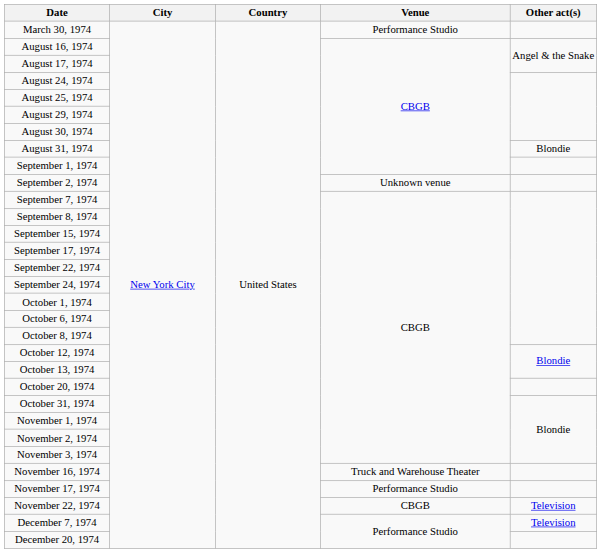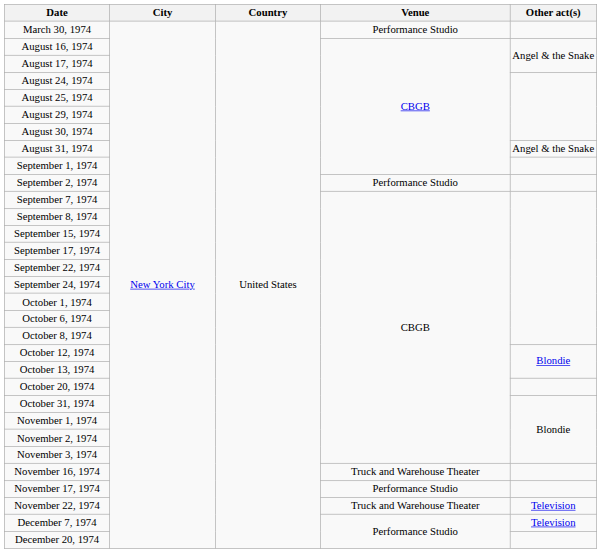August 31, 1974 | Other act(s): Blondie -> Angel & the Snake
September 2, 1974 | Venue: Unknown venue -> Performance Studio
November 22, 1974 | Venue: CBGB -> Truck and Warehouse Theater
